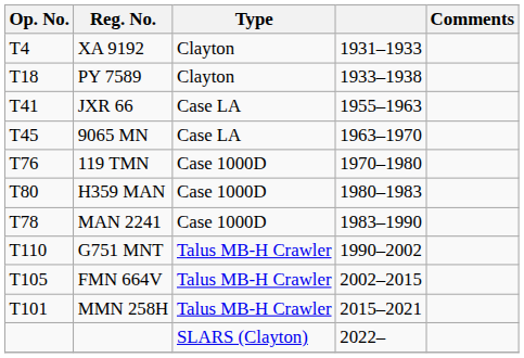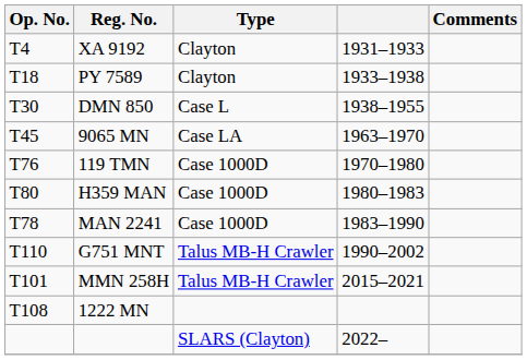+ row: T30 | DMN 850 | Case L | 1938–1955
- row: T41 | JXR 66 | Case LA | 1955–1963
- row: T105 | FMN 664V | Talus MB-H Crawler | 2002–2015
+ row: T108 | 1222 MN
